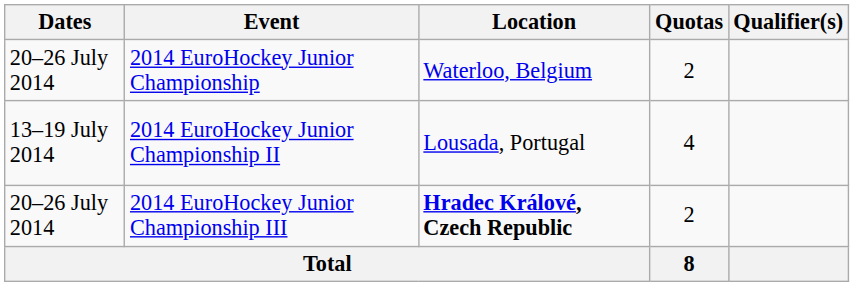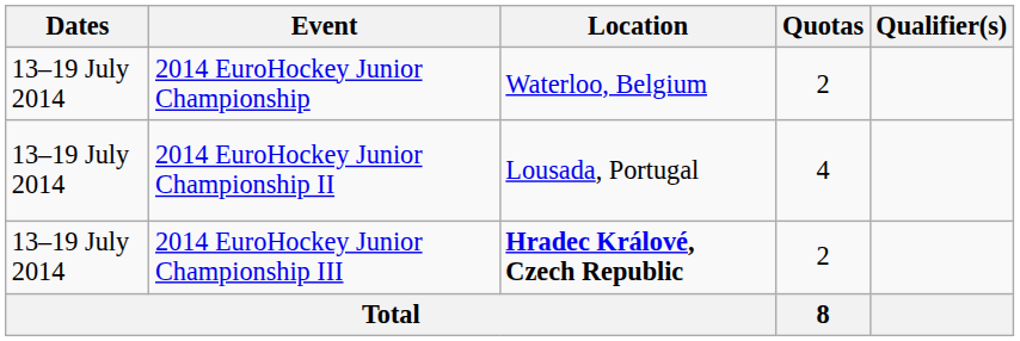2014 EuroHockey Junior Championship | Dates: 20–26 July 2014 -> 13–19 July 2014
2014 EuroHockey Junior Championship III | Dates: 20–26 July 2014 -> 13–19 July 2014
